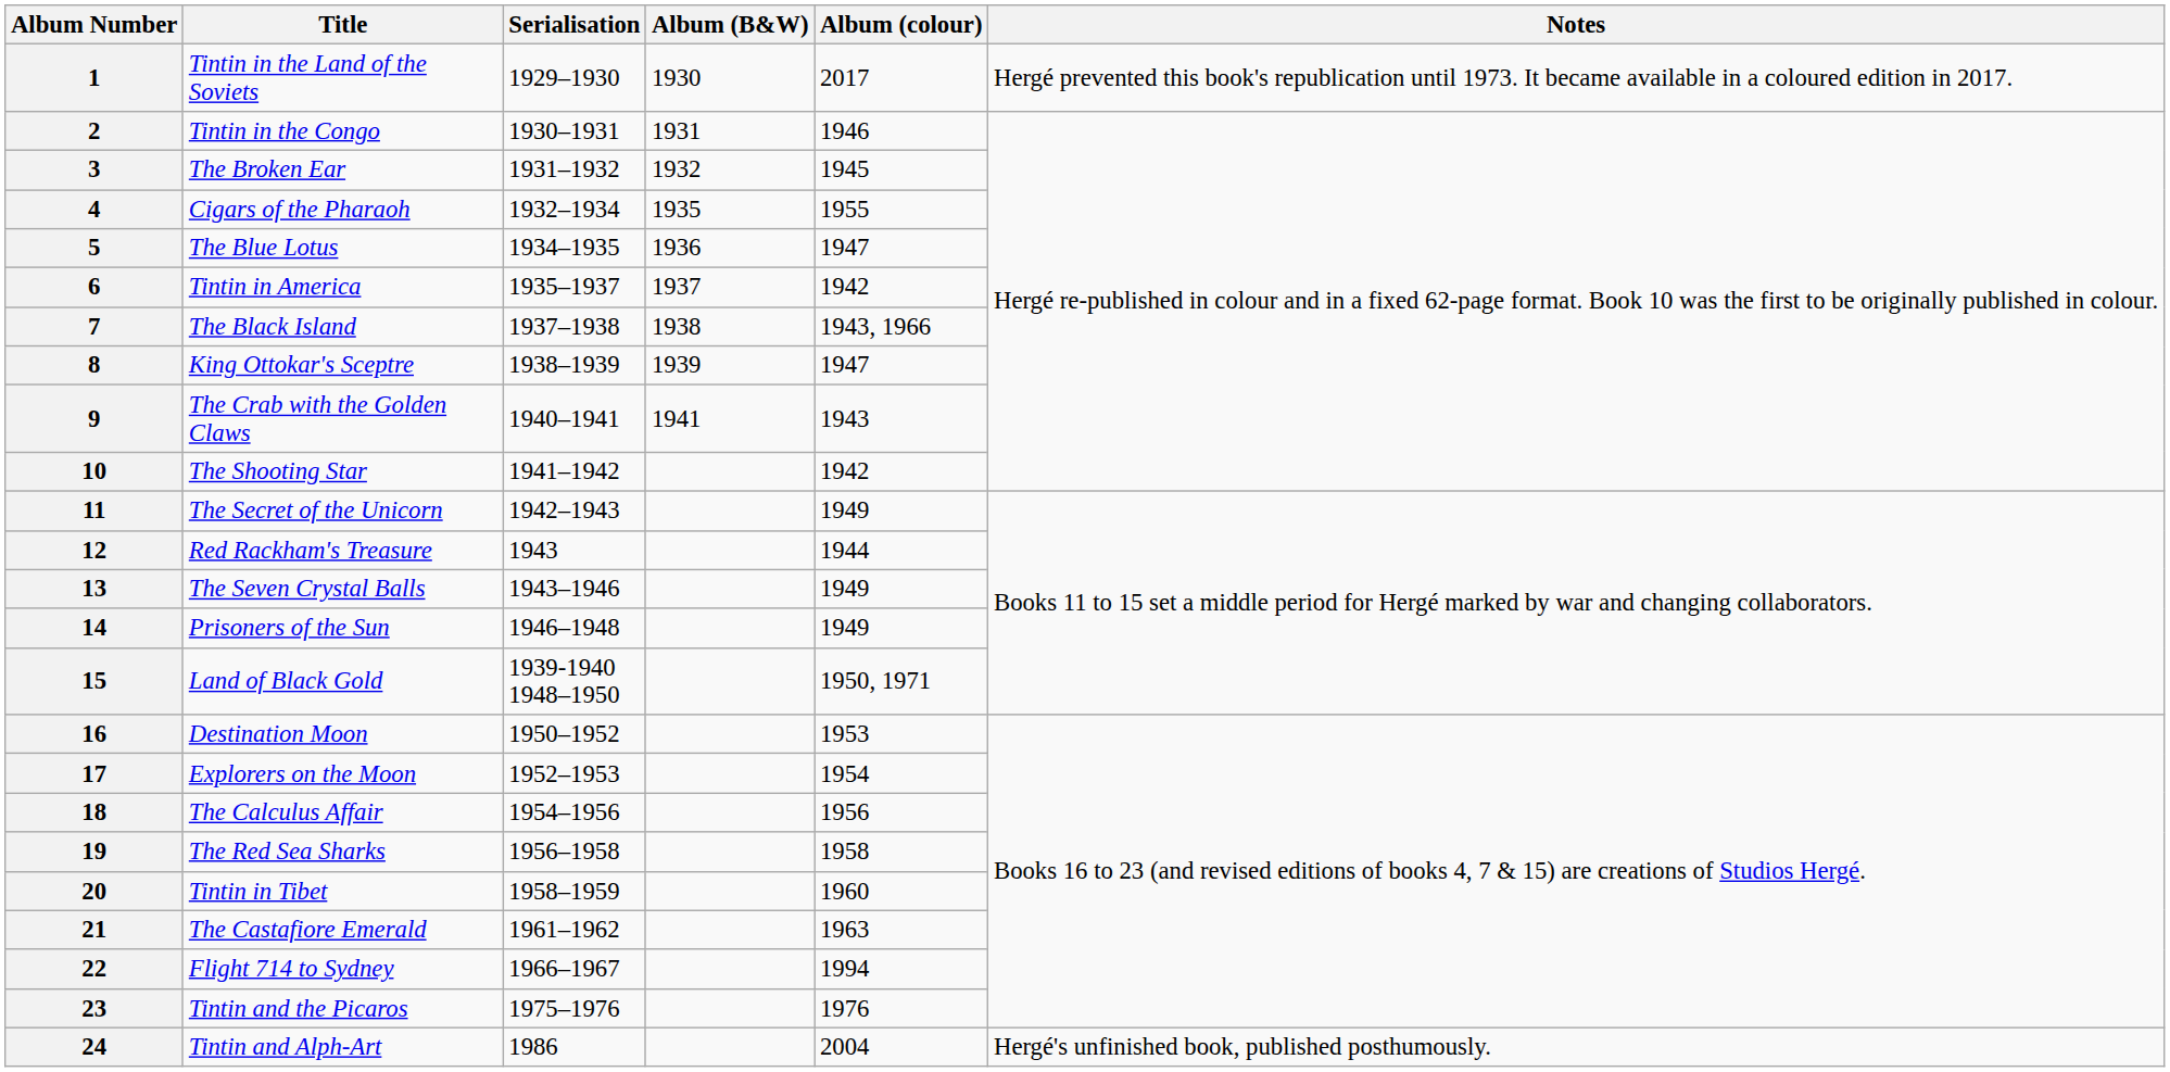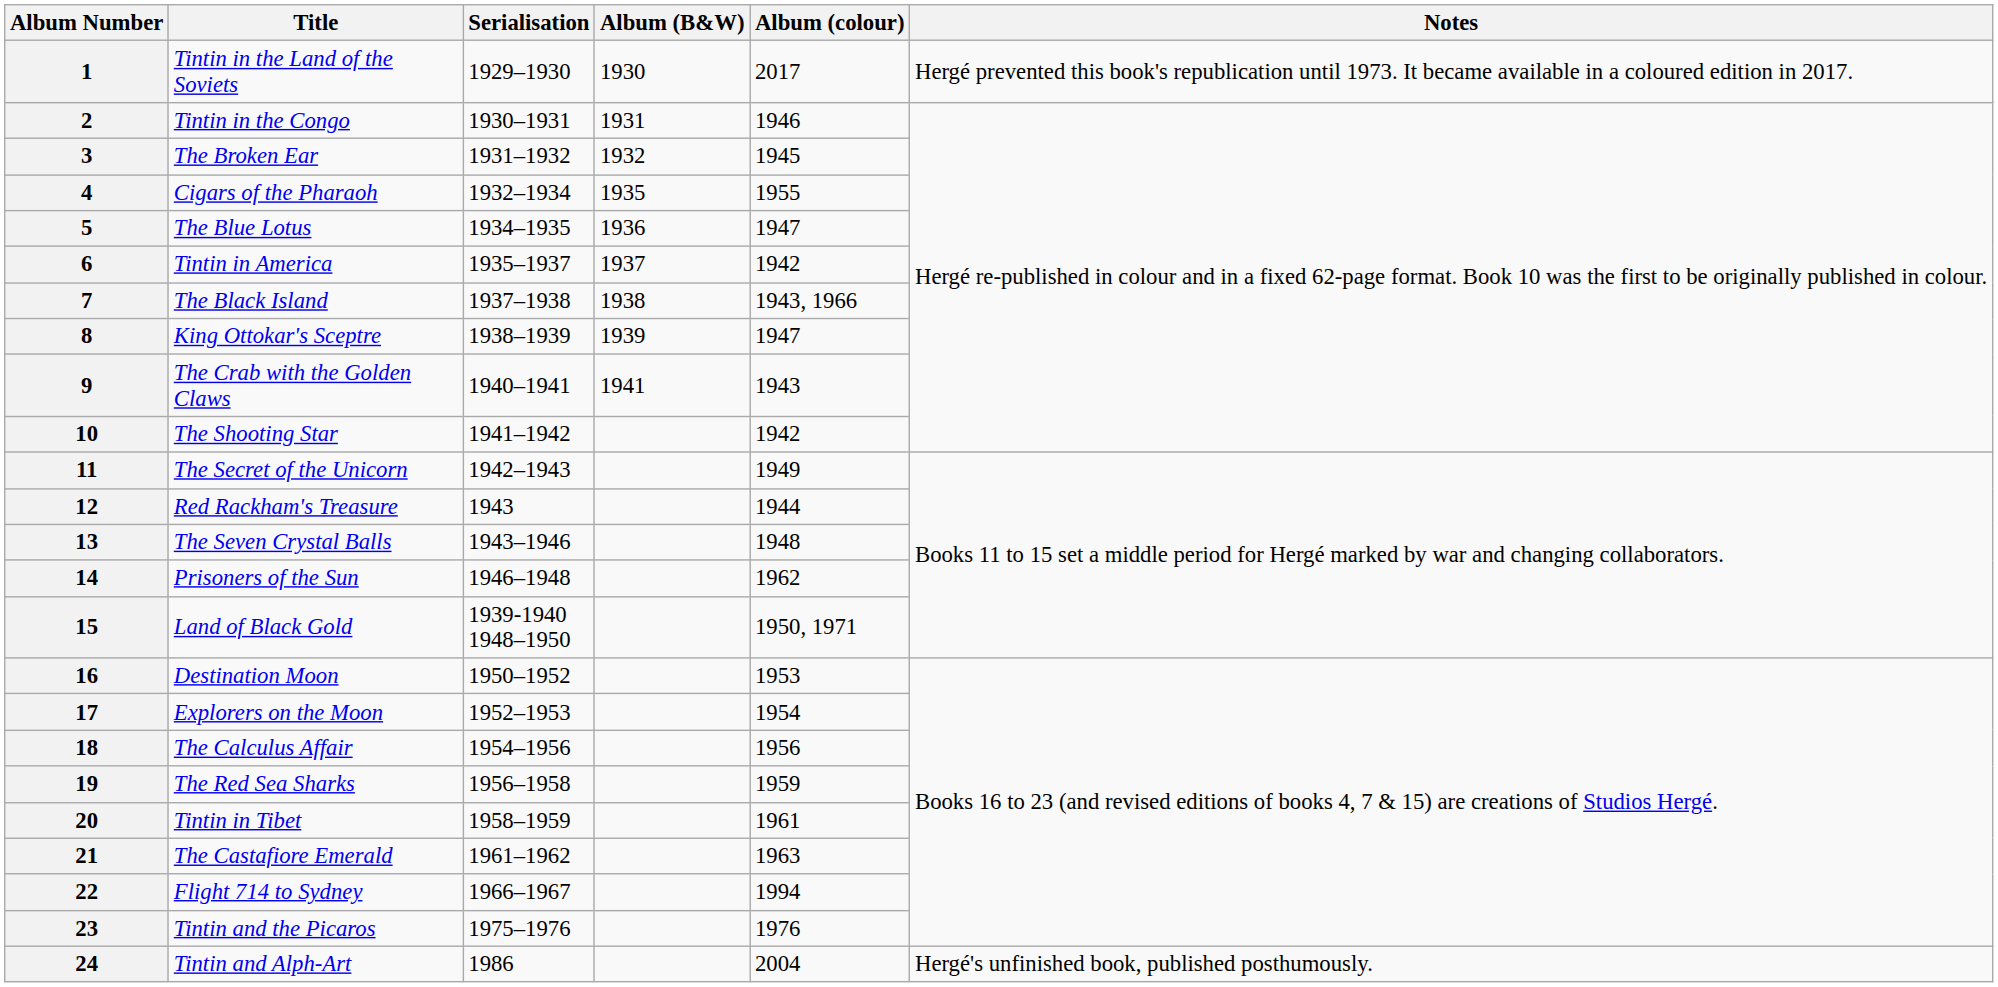13 | Album (colour): 1949 -> 1948
14 | Album (colour): 1949 -> 1962
19 | Album (colour): 1958 -> 1959
20 | Album (colour): 1960 -> 1961
